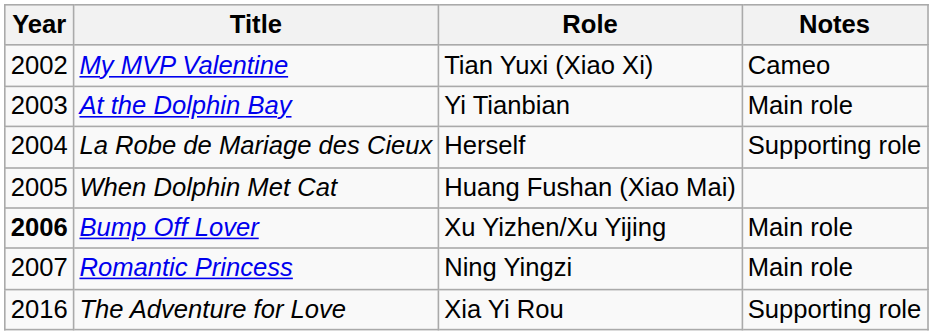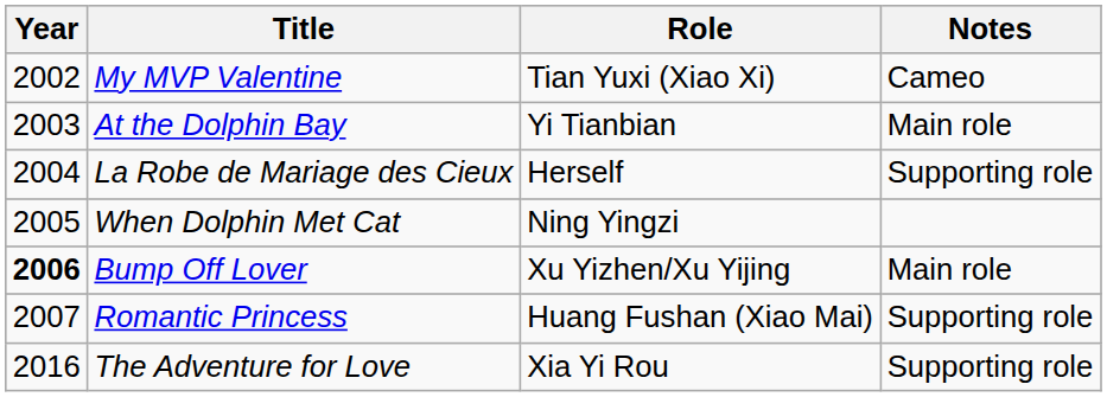When Dolphin Met Cat | Role: Huang Fushan (Xiao Mai) -> Ning Yingzi
Romantic Princess | Role: Ning Yingzi -> Huang Fushan (Xiao Mai)
Romantic Princess | Notes: Main role -> Supporting role
